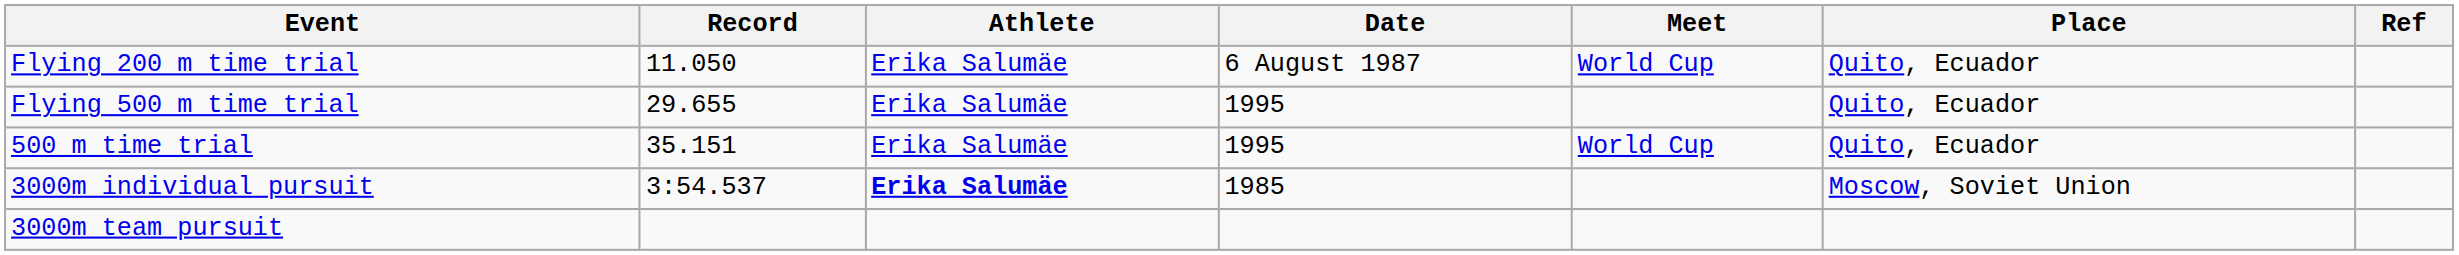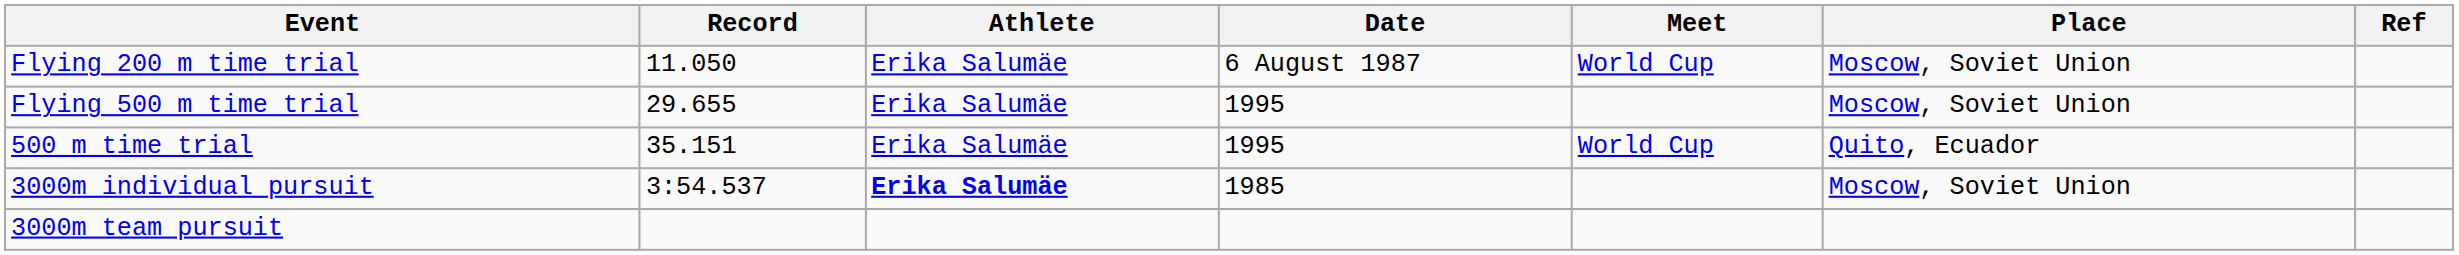Flying 200 m time trial | Place: Quito, Ecuador -> Moscow, Soviet Union
Flying 500 m time trial | Place: Quito, Ecuador -> Moscow, Soviet Union
